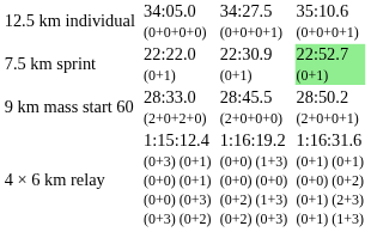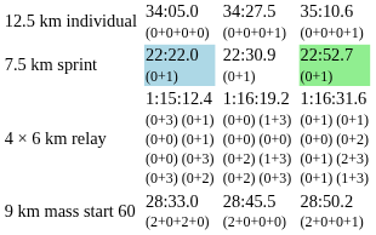7.5 km sprint | column 3: no background -> lightblue background
rows swapped: 9 km mass start 60 <-> 4 × 6 km relay
